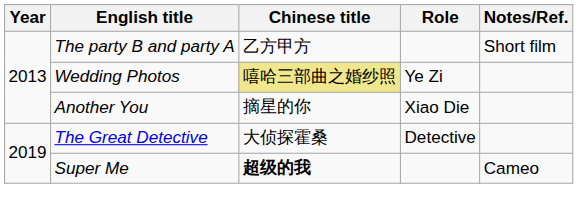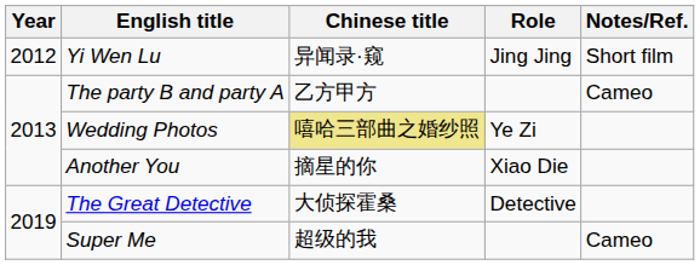+ row: 2012 | Yi Wen Lu | 异闻录·窥 | Jing Jing | Short film
The party B and party A | Notes/Ref.: Short film -> Cameo
Super Me | Chinese title: bold -> normal
